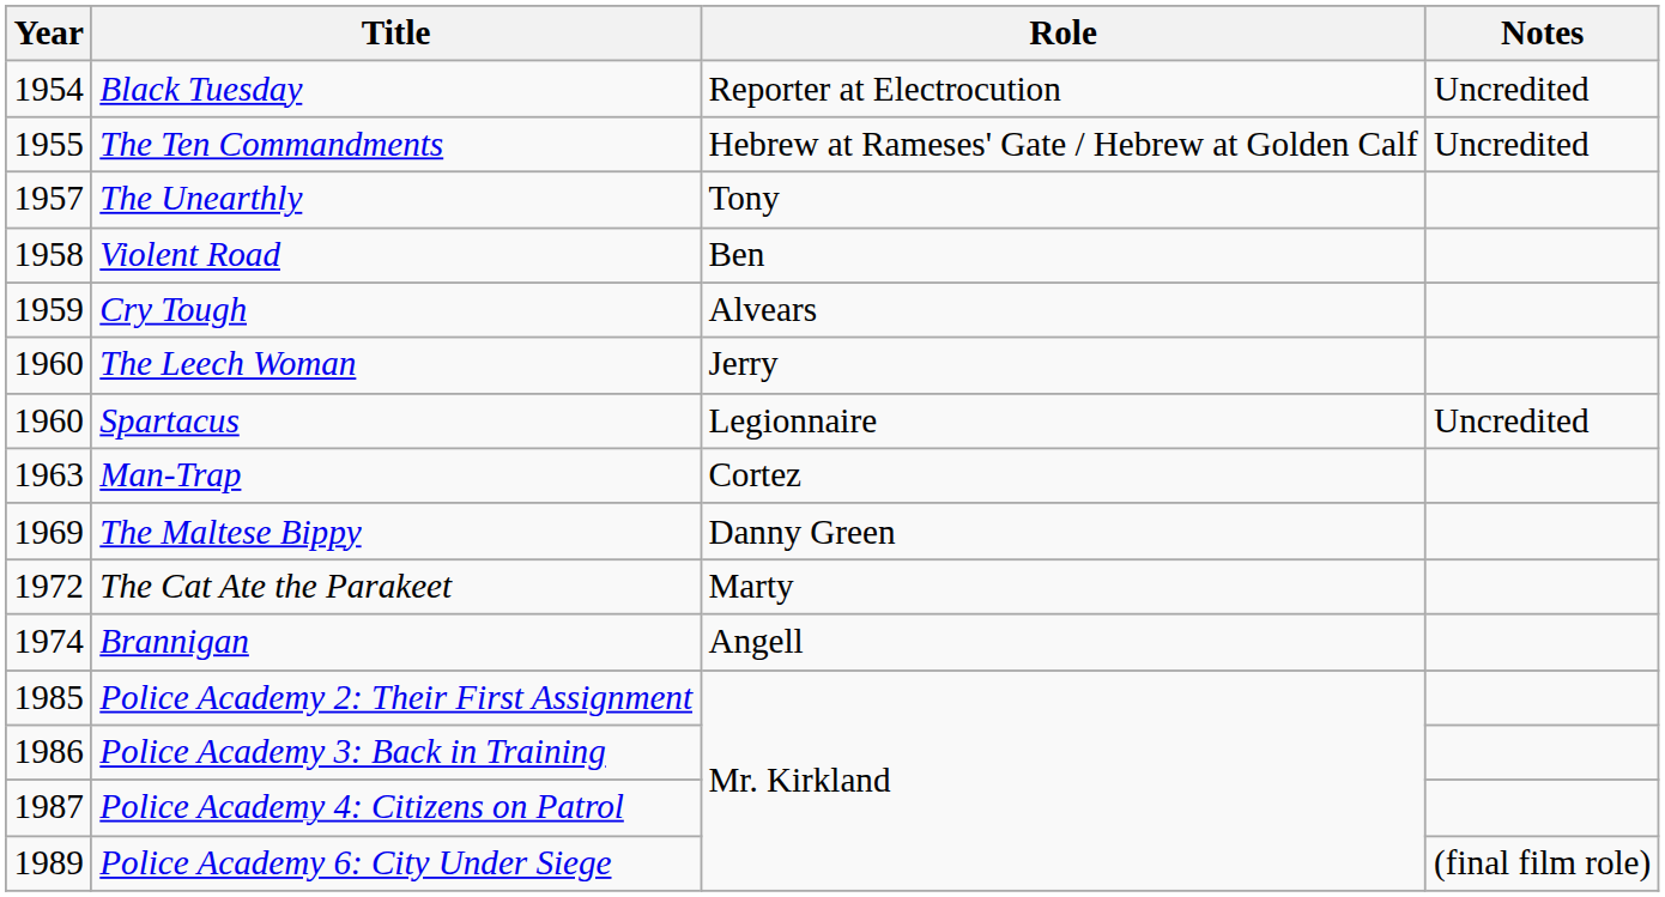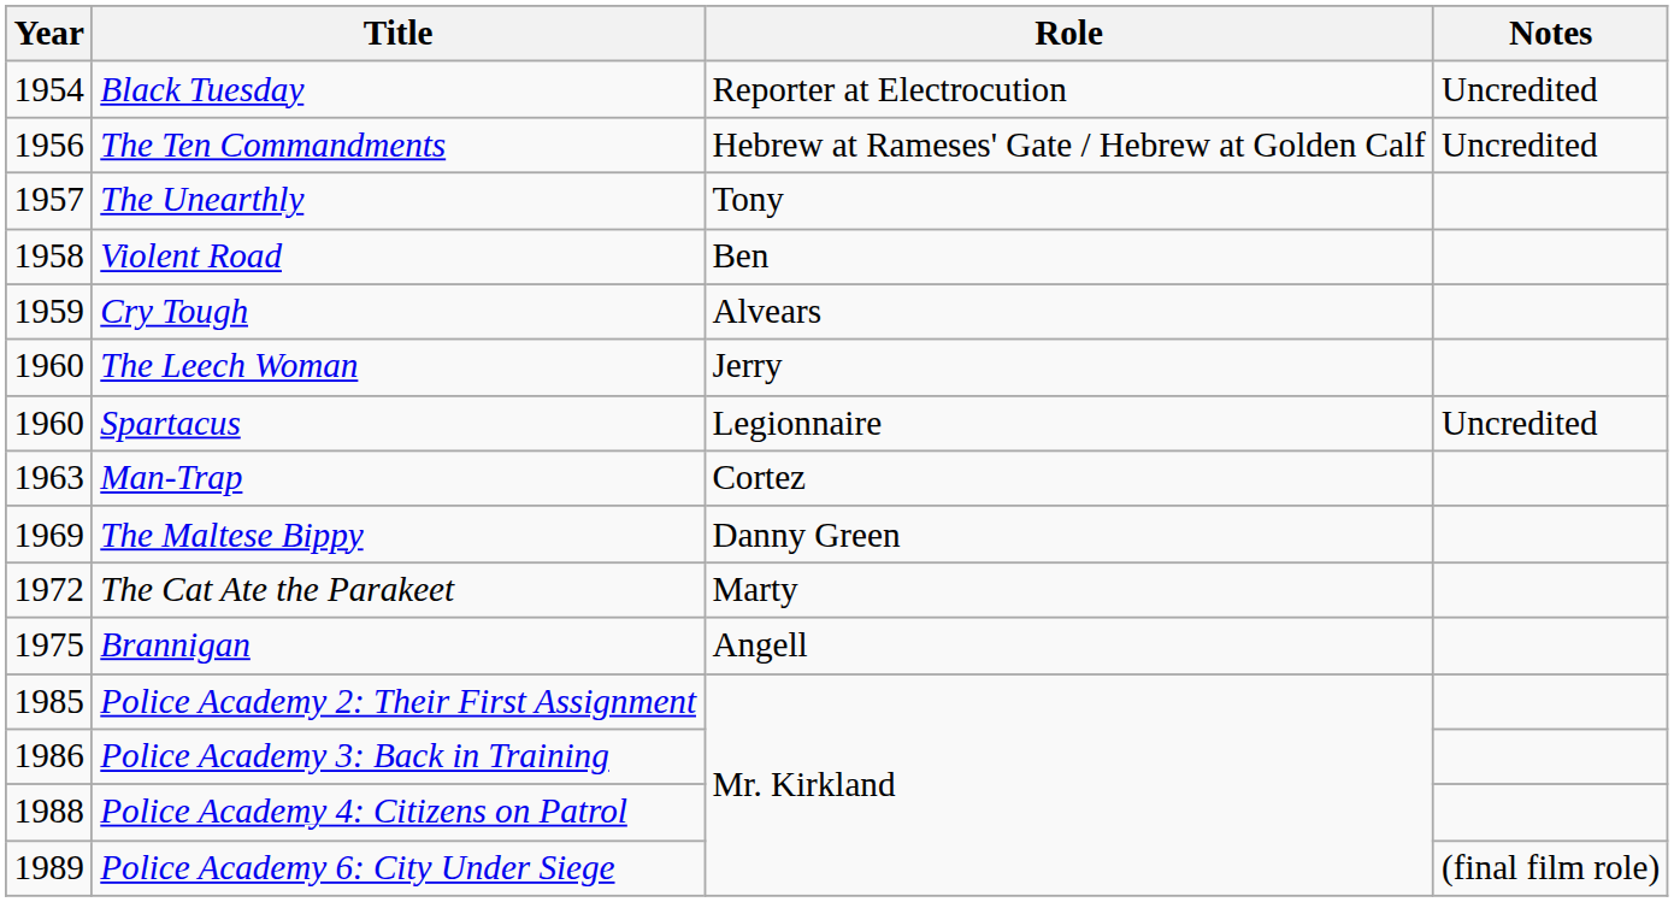The Ten Commandments | Year: 1955 -> 1956
Brannigan | Year: 1974 -> 1975
Police Academy 4: Citizens on Patrol | Year: 1987 -> 1988
